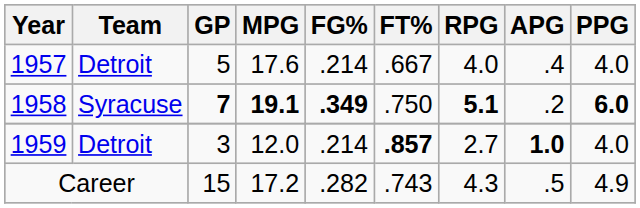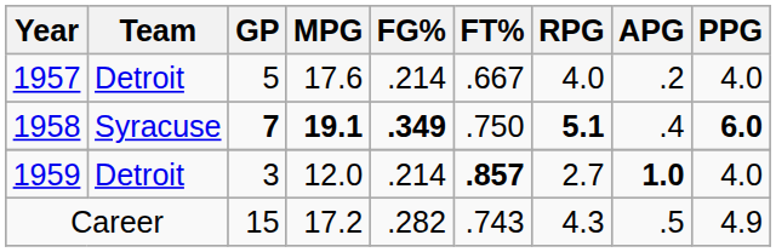1957 | APG: .4 -> .2
1958 | APG: .2 -> .4
